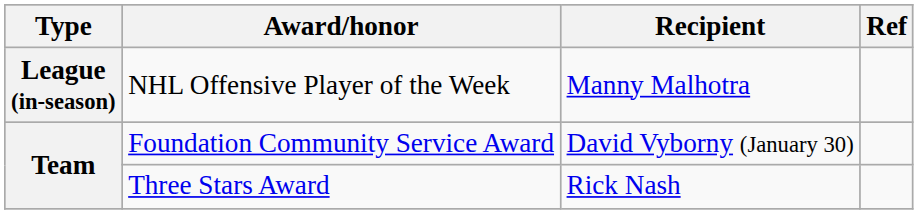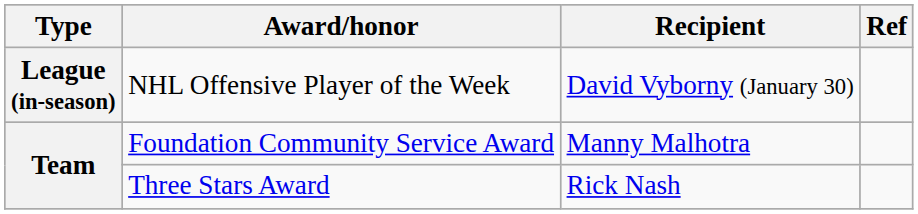NHL Offensive Player of the Week | Recipient: Manny Malhotra -> David Vyborny (January 30)
Foundation Community Service Award | Recipient: David Vyborny (January 30) -> Manny Malhotra
